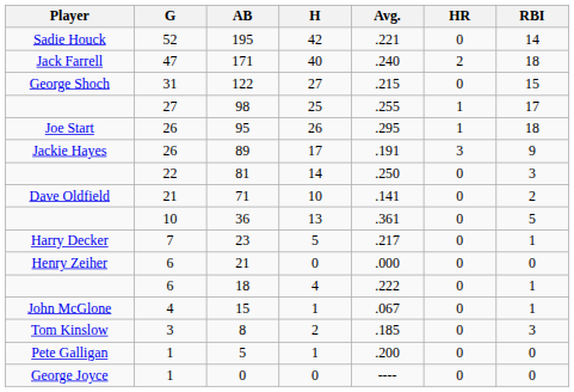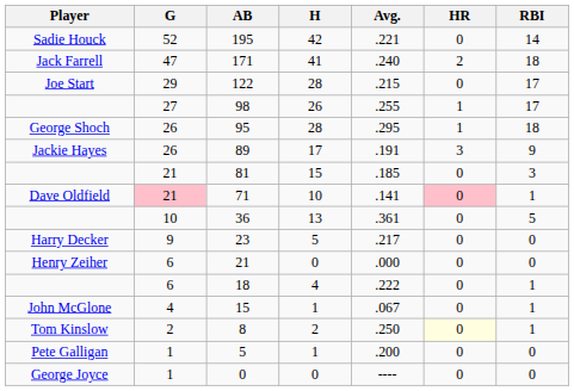171 | H: 40 -> 41
122 | Player: George Shoch -> Joe Start
122 | G: 31 -> 29
122 | H: 27 -> 28
122 | RBI: 15 -> 17
98 | H: 25 -> 26
95 | Player: Joe Start -> George Shoch
95 | H: 26 -> 28
81 | G: 22 -> 21
81 | H: 14 -> 15
81 | Avg.: .250 -> .185
71 | G: no background -> pink background
71 | HR: no background -> pink background
71 | RBI: 2 -> 1
23 | G: 7 -> 9
23 | RBI: 1 -> 0
8 | G: 3 -> 2
8 | Avg.: .185 -> .250
8 | HR: no background -> lightyellow background
8 | RBI: 3 -> 1
